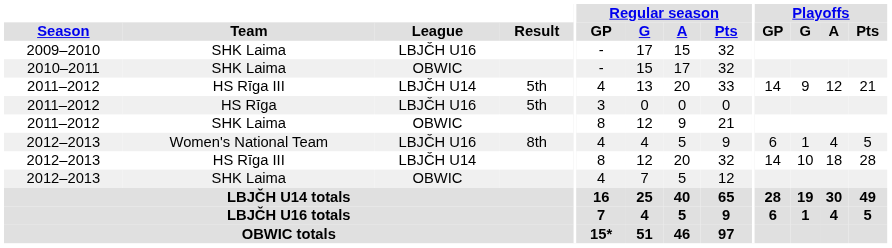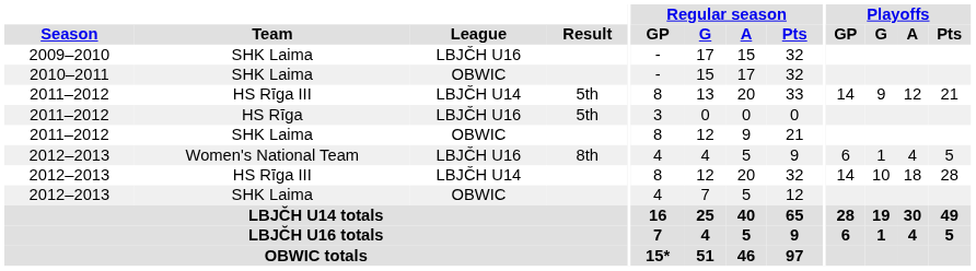2011–2012 / HS Rīga III | Regular season / GP: 4 -> 8
